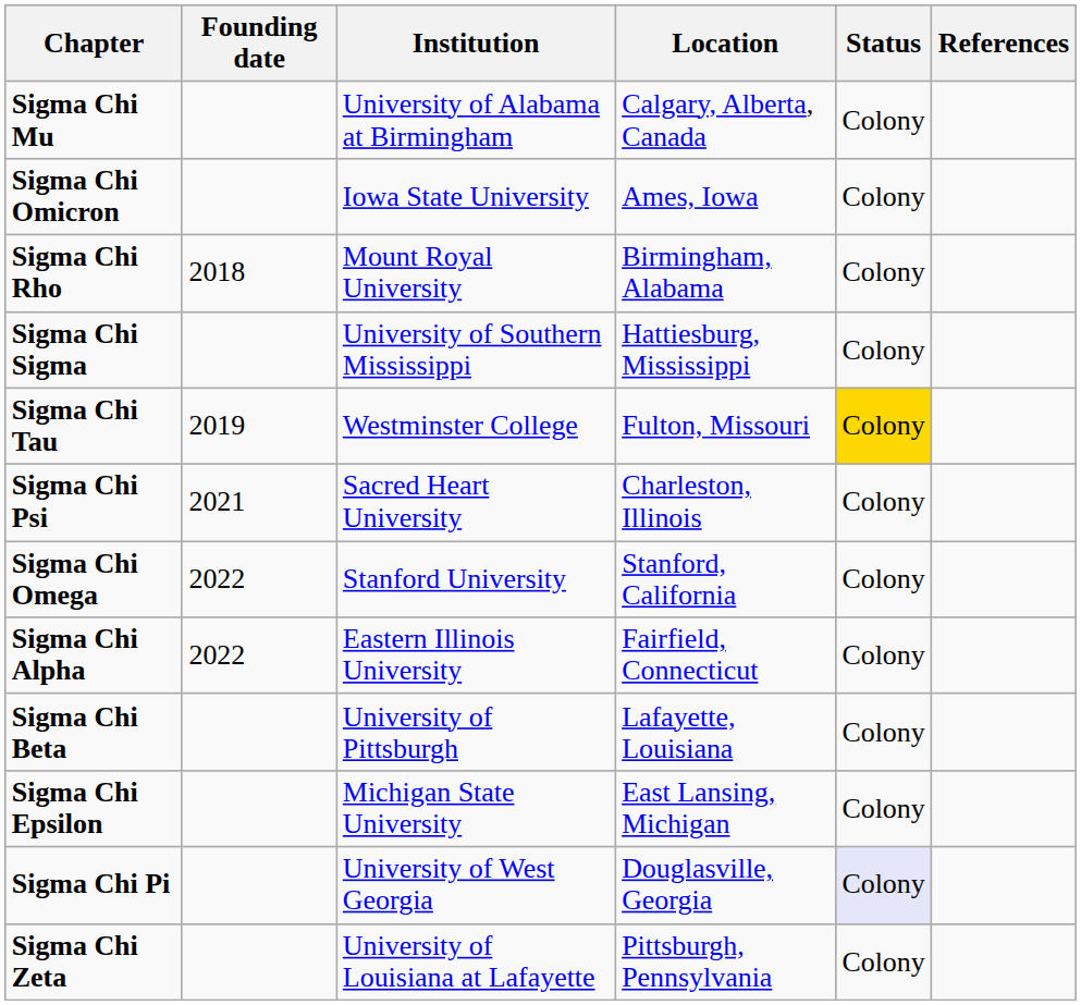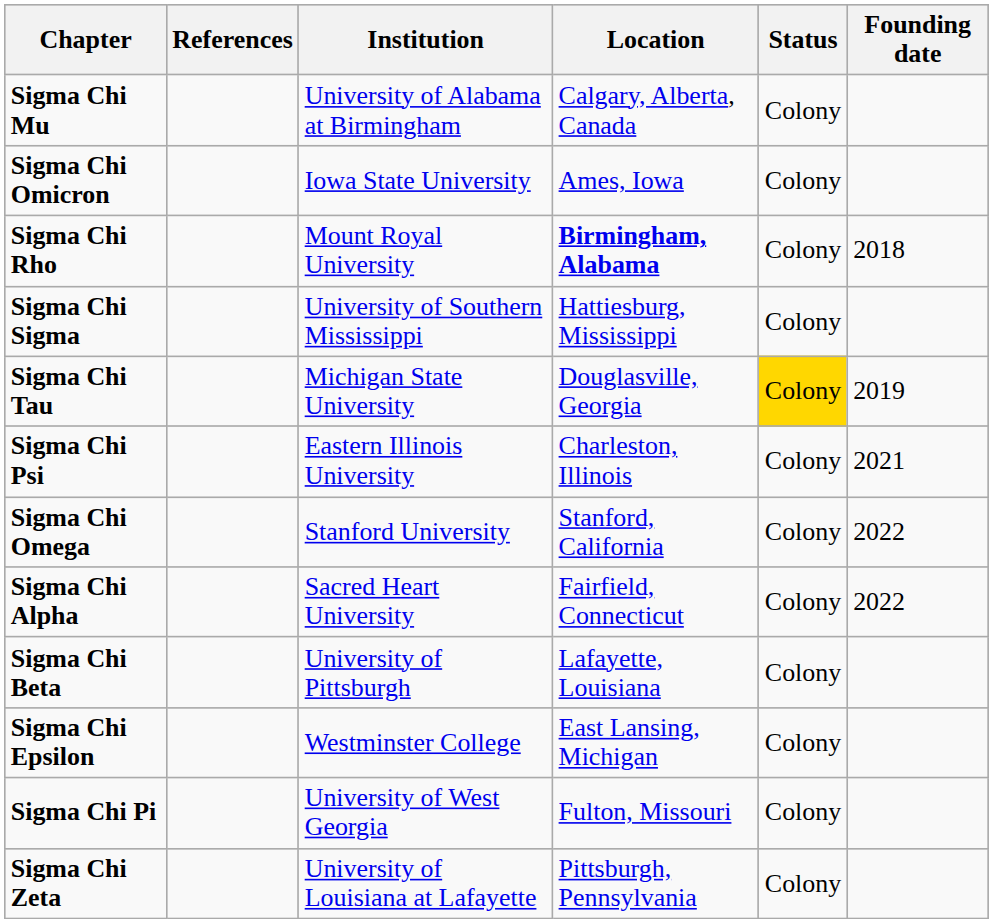columns swapped: Founding date <-> References
Sigma Chi Rho | Location: normal -> bold
Sigma Chi Tau | Institution: Westminster College -> Michigan State University
Sigma Chi Tau | Location: Fulton, Missouri -> Douglasville, Georgia
Sigma Chi Psi | Institution: Sacred Heart University -> Eastern Illinois University
Sigma Chi Alpha | Institution: Eastern Illinois University -> Sacred Heart University
Sigma Chi Epsilon | Institution: Michigan State University -> Westminster College
Sigma Chi Pi | Location: Douglasville, Georgia -> Fulton, Missouri
Sigma Chi Pi | Status: lavender background -> no background
